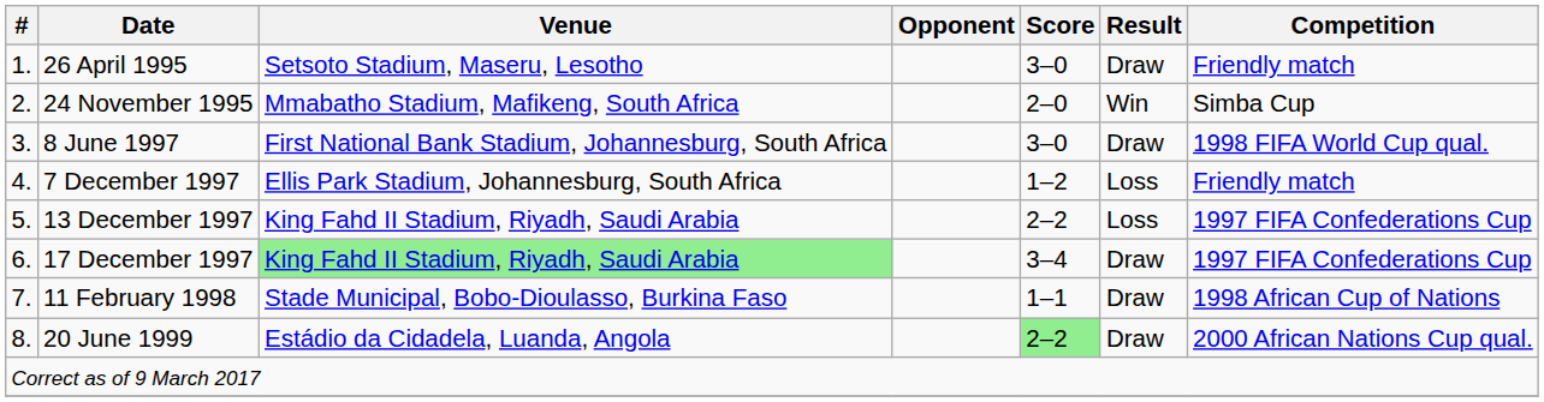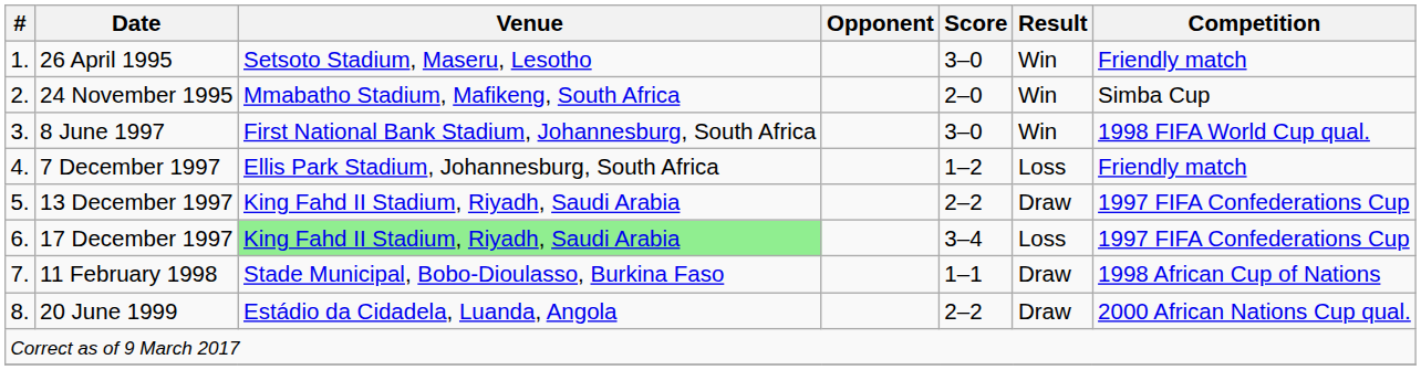26 April 1995 | Result: Draw -> Win
8 June 1997 | Result: Draw -> Win
13 December 1997 | Result: Loss -> Draw
17 December 1997 | Result: Draw -> Loss
20 June 1999 | Score: lightgreen background -> no background
